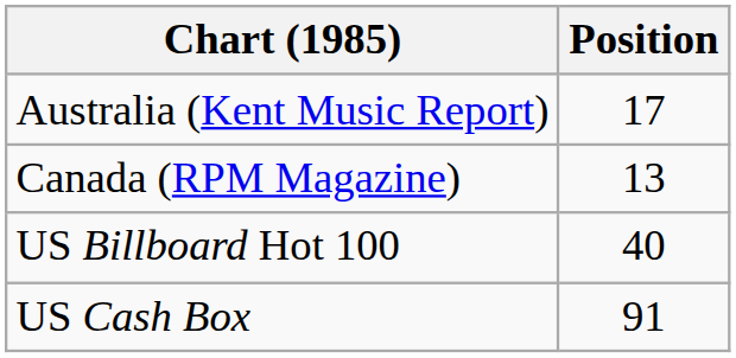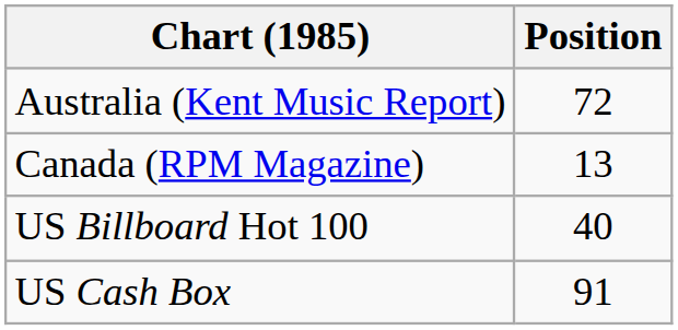Australia (Kent Music Report) | Position: 17 -> 72
